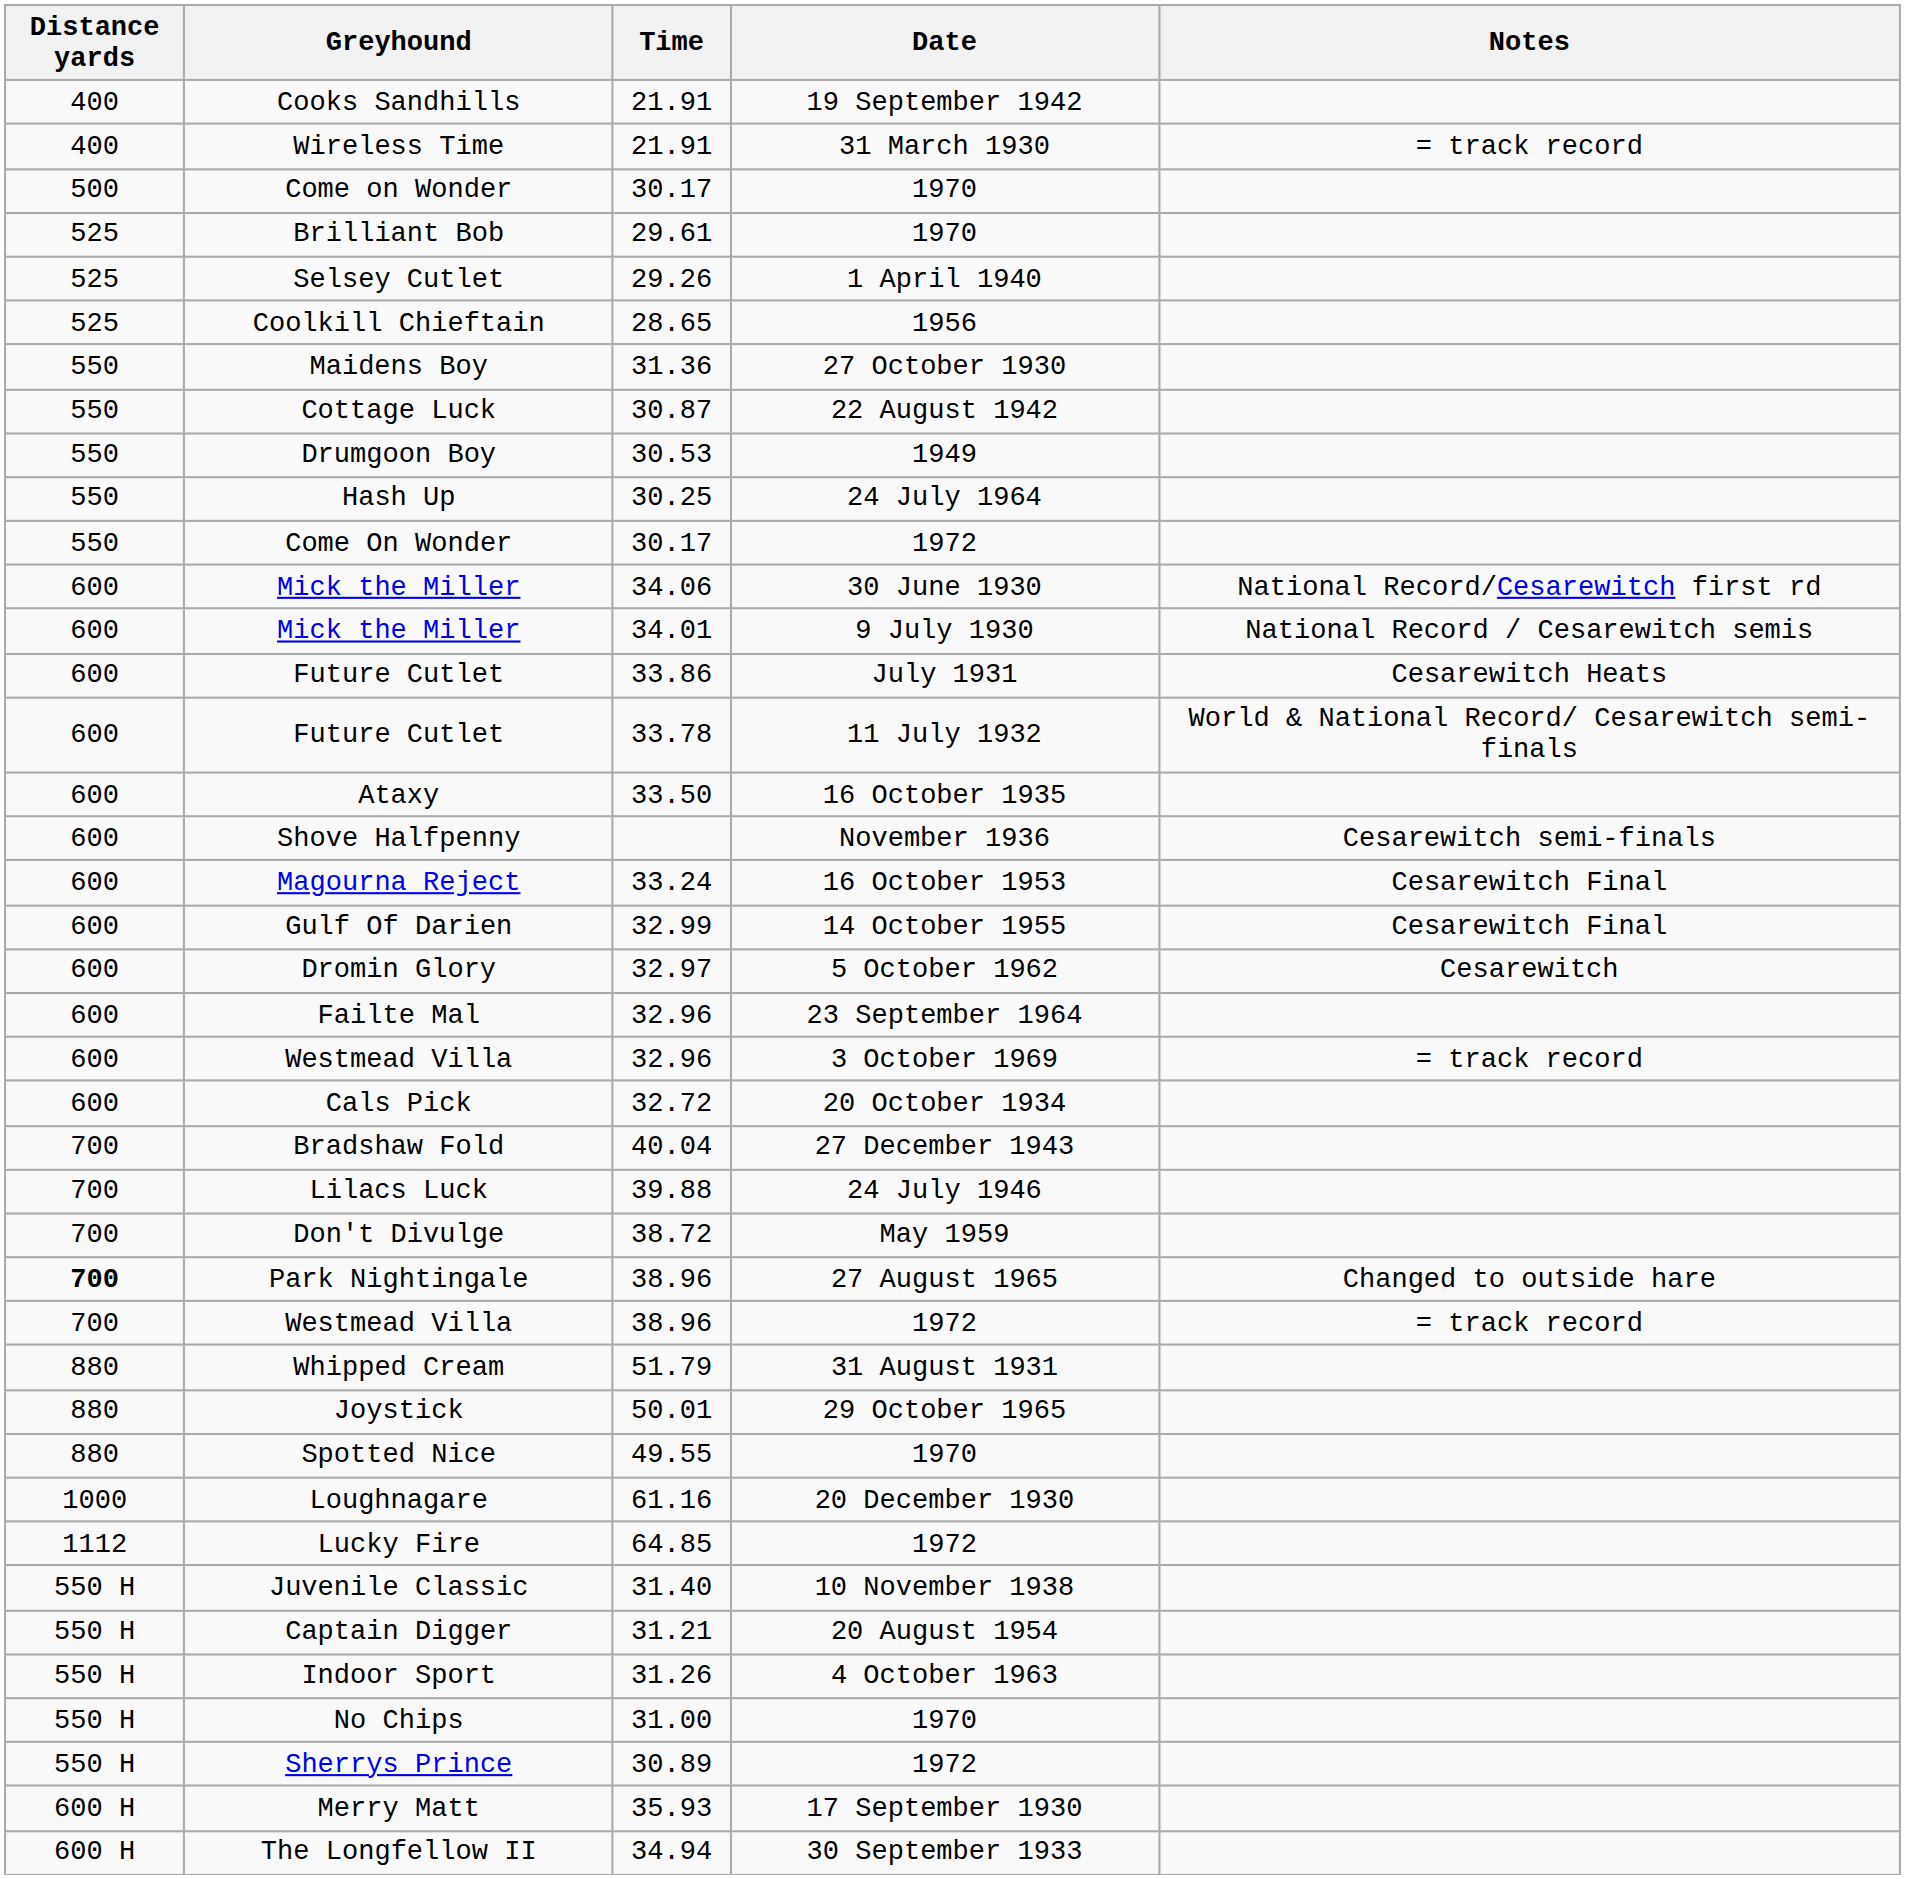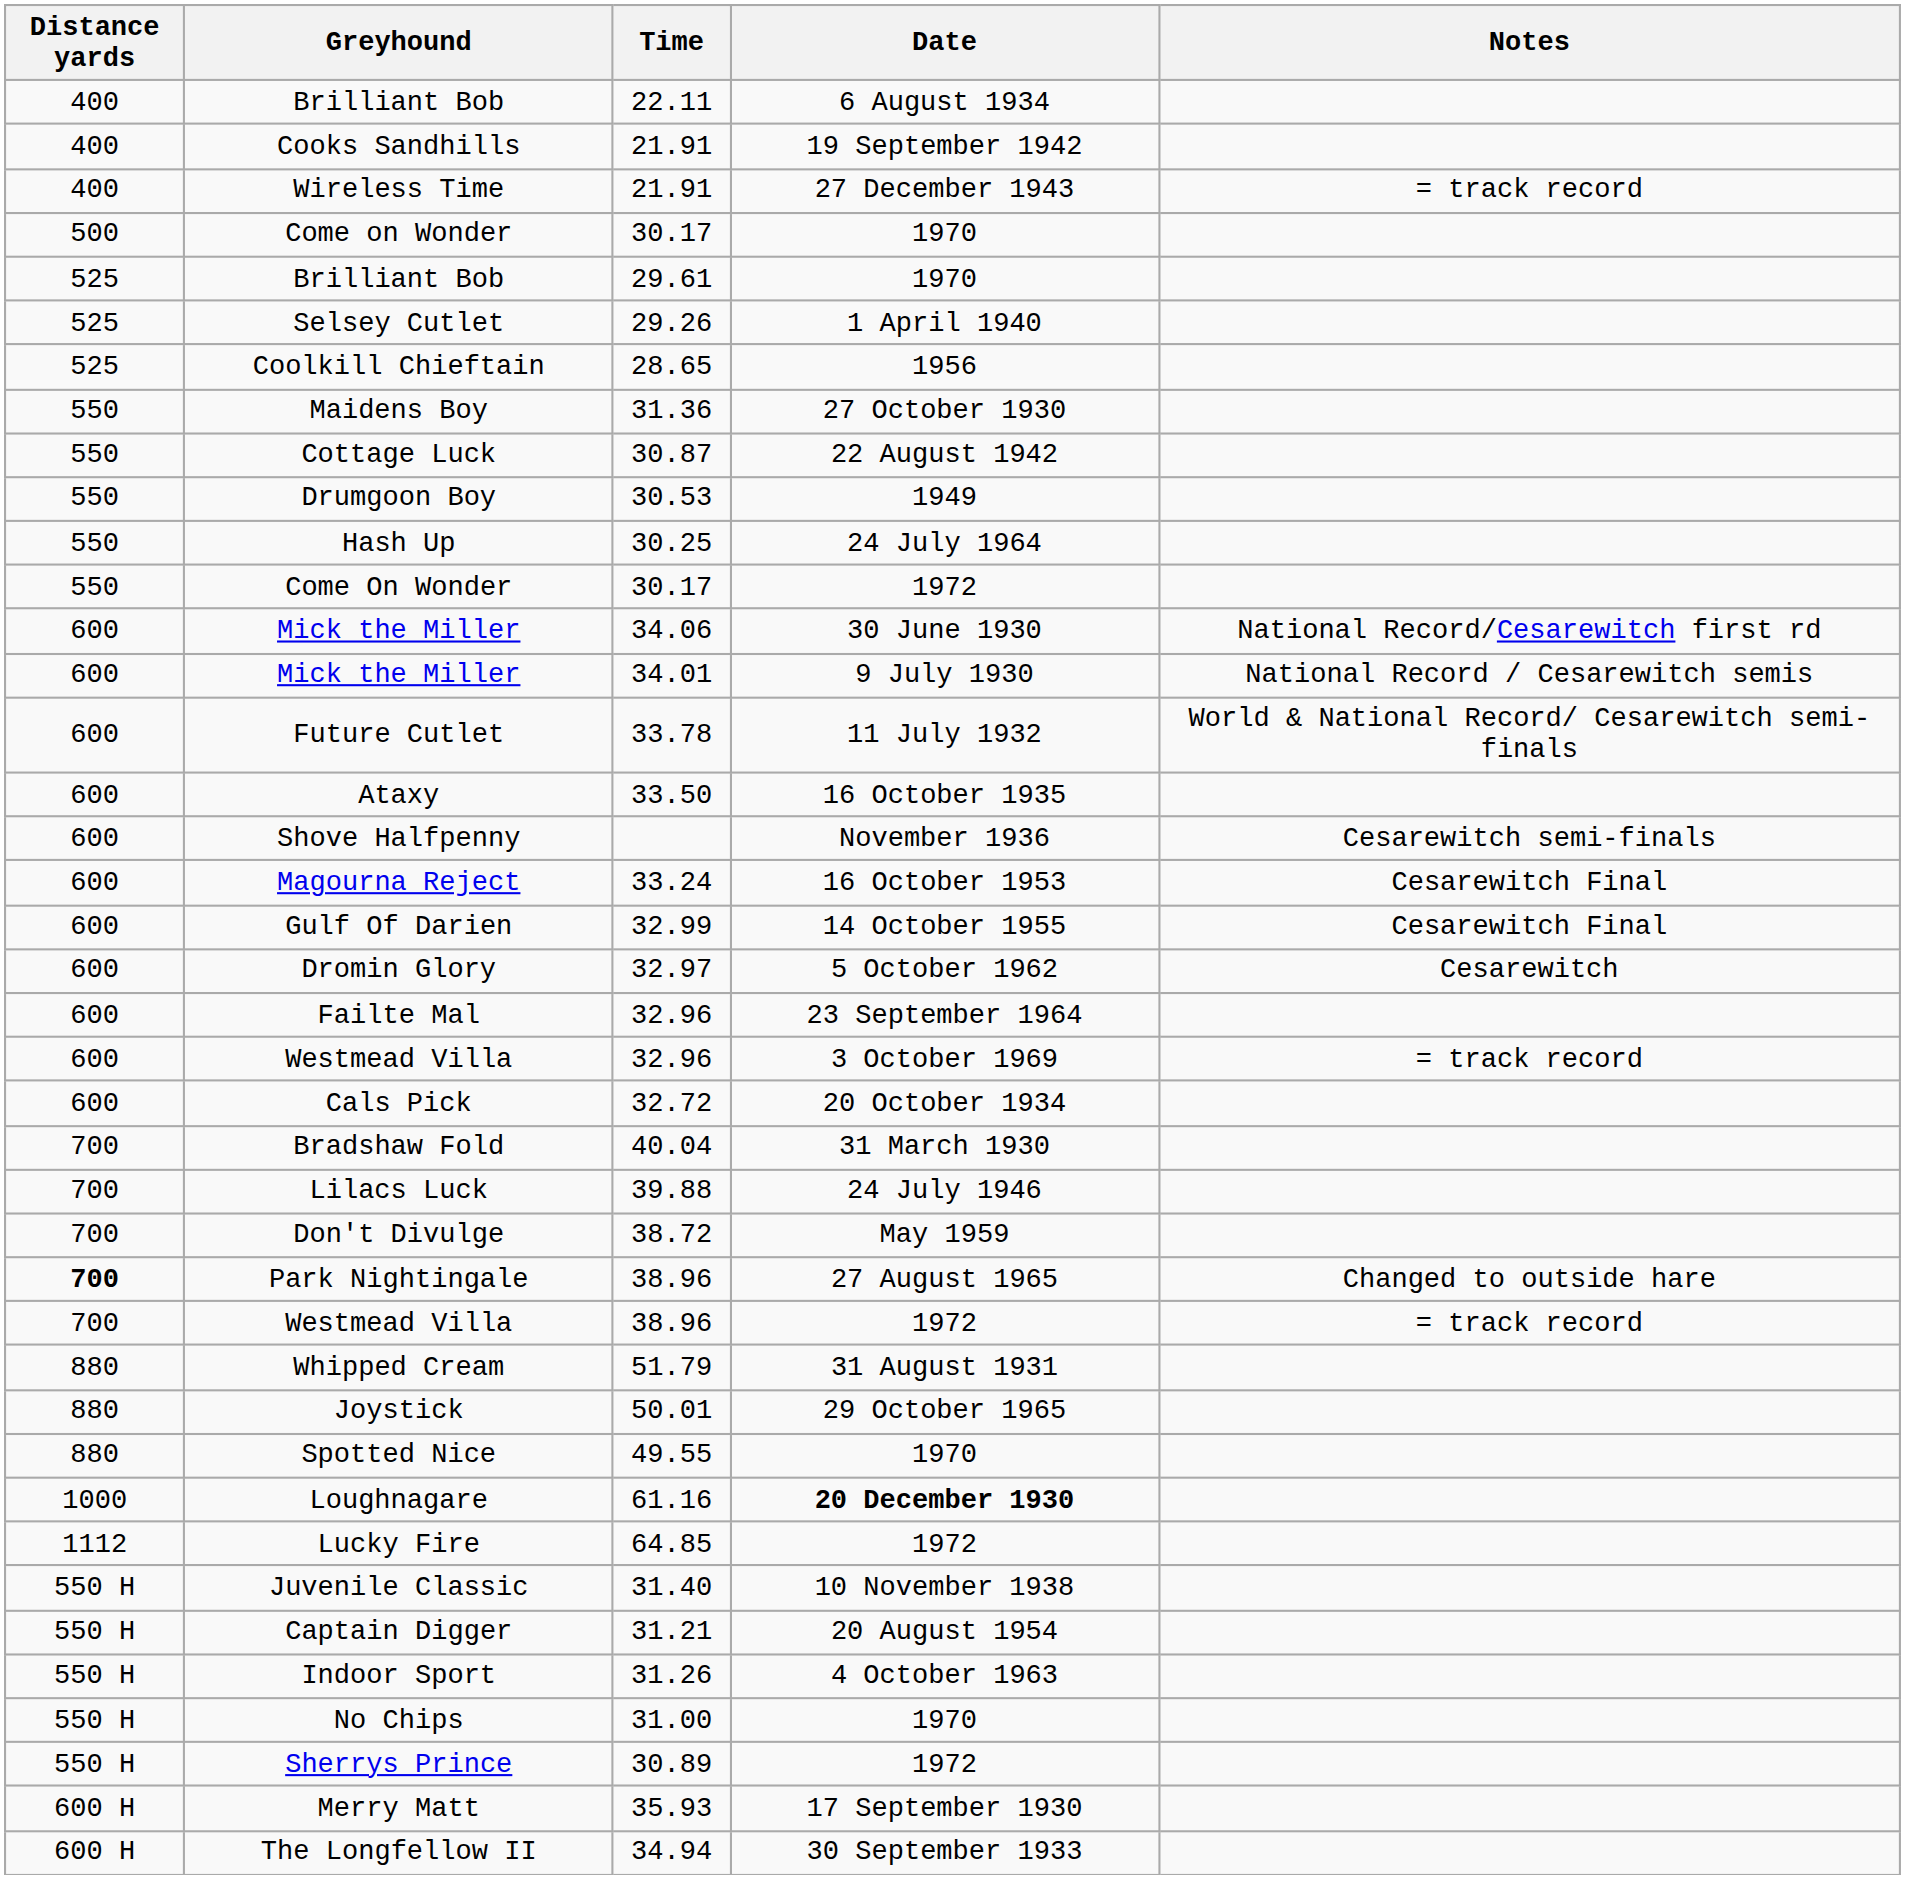+ row: 400 | Brilliant Bob | 22.11 | 6 August 1934
Wireless Time | Date: 31 March 1930 -> 27 December 1943
- row: 600 | Future Cutlet | 33.86 | July 1931 | Cesarewitch Heats
Bradshaw Fold | Date: 27 December 1943 -> 31 March 1930
Loughnagare | Date: normal -> bold
